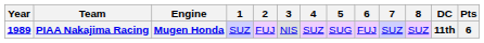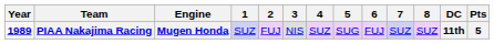PIAA Nakajima Racing | Pts: 6 -> 5
